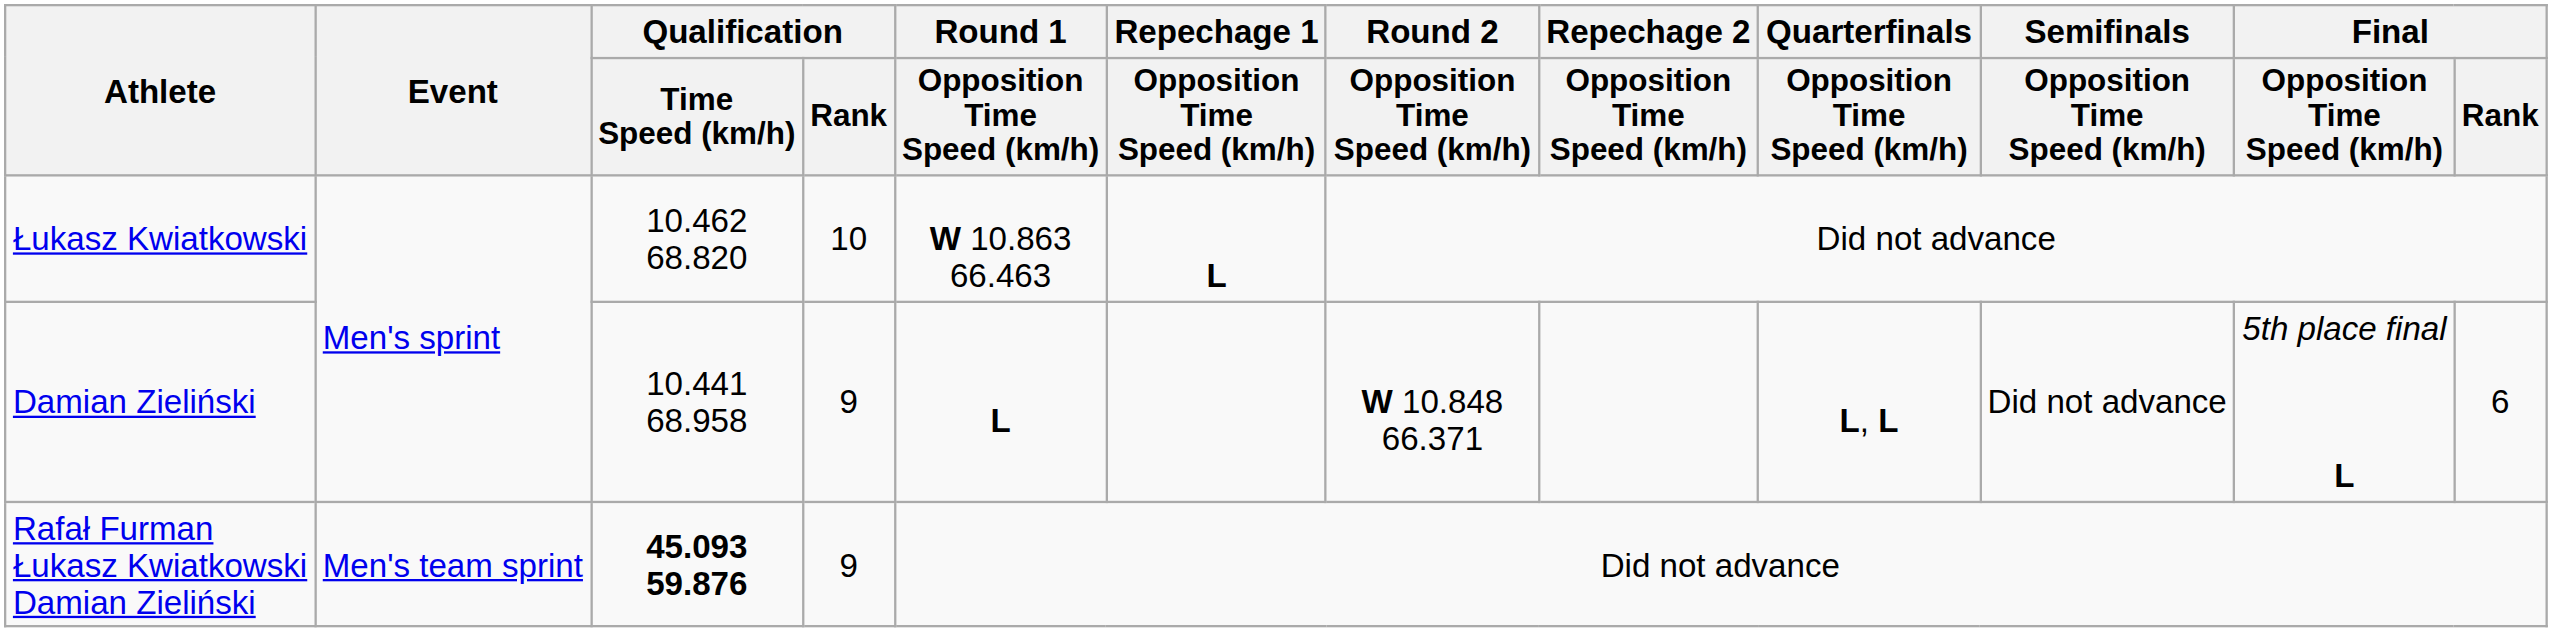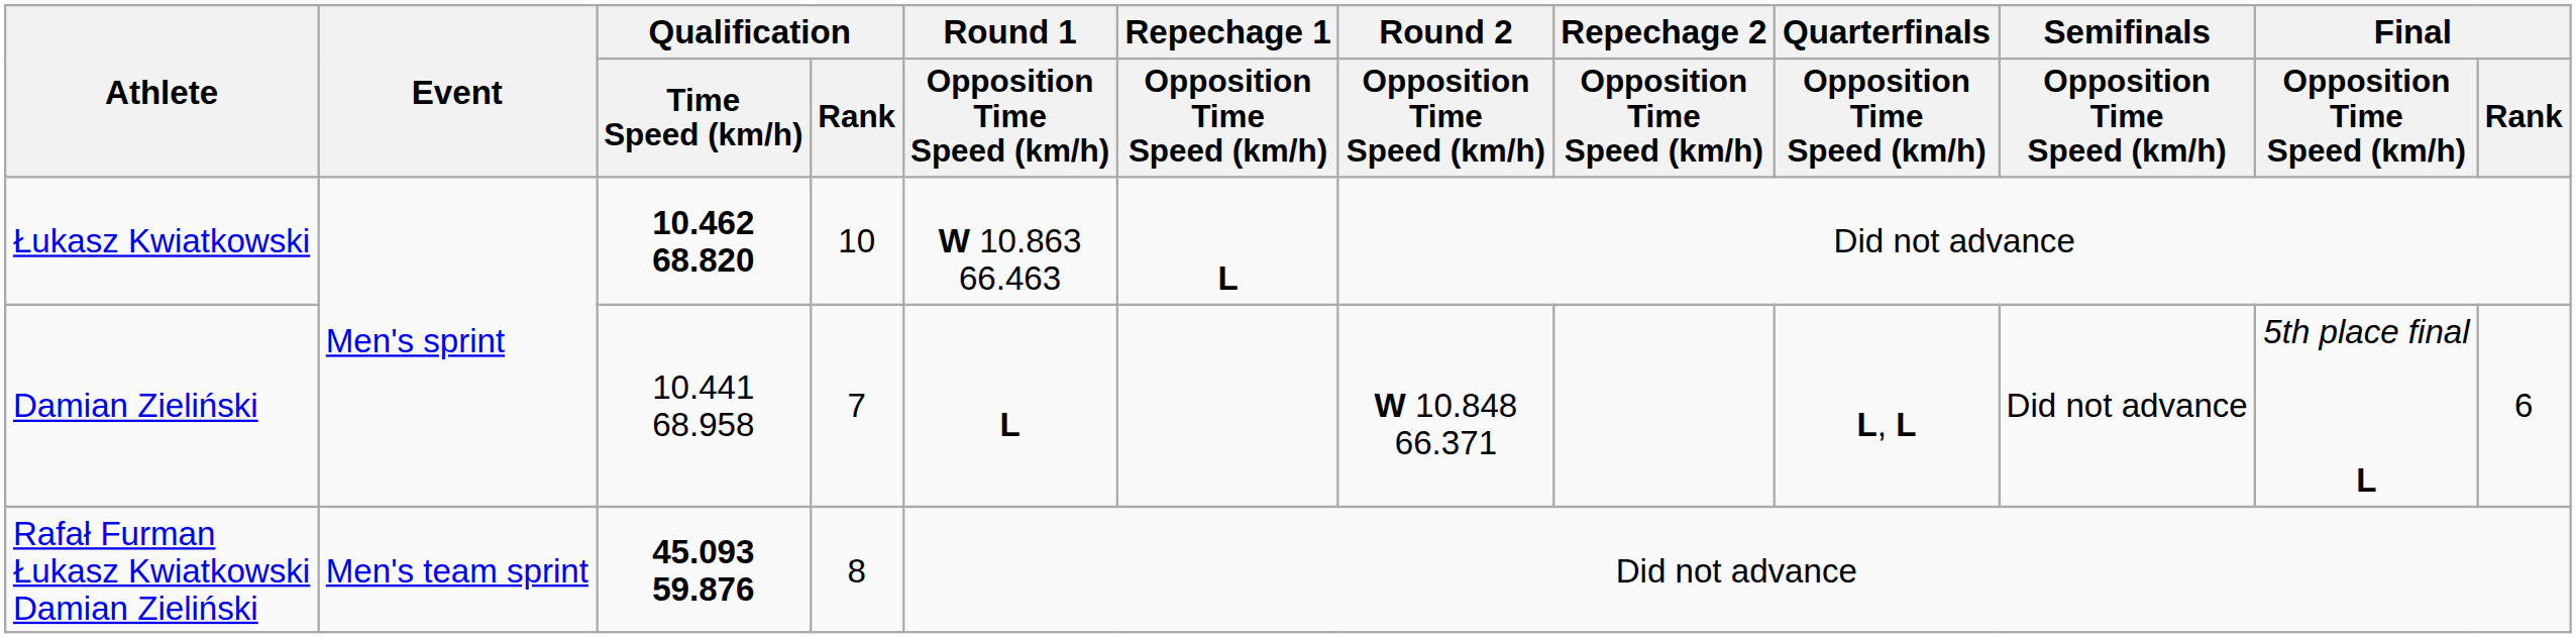Łukasz Kwiatkowski | Qualification / Time Speed (km/h): normal -> bold
Damian Zieliński | Qualification / Rank: 9 -> 7
Rafał Furman Łukasz Kwiatkowski Damian Zieliński | Qualification / Rank: 9 -> 8
